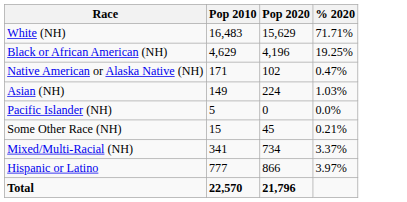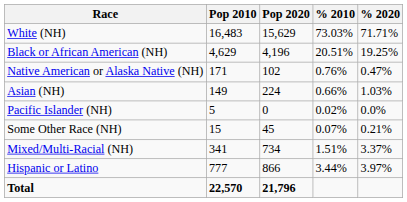+ column: % 2010 | 73.03% | 20.51% | 0.76% | 0.66% | 0.02% | 0.07% | 1.51% | 3.44%
